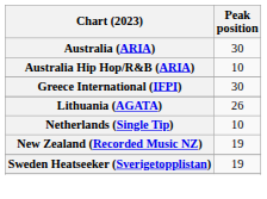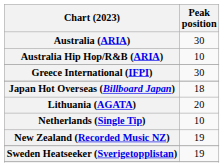+ row: Japan Hot Overseas (Billboard Japan) | 18
Lithuania (AGATA) | Peak position: 26 -> 20
